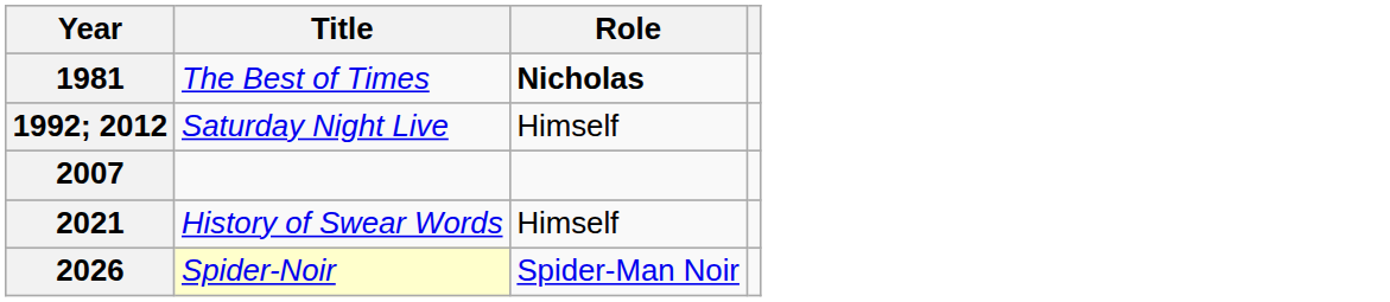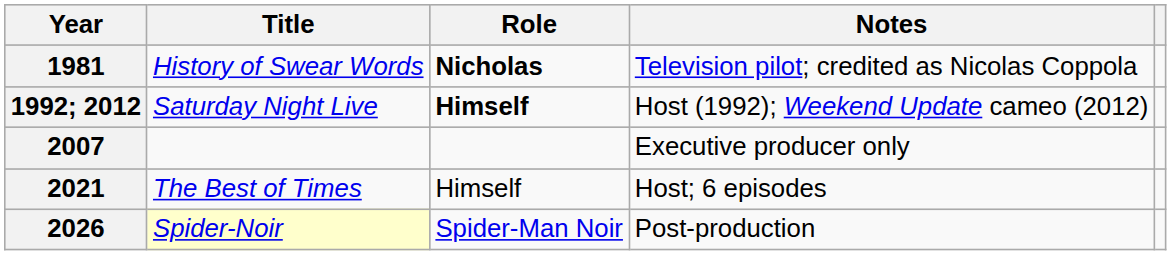+ column: Notes | Television pilot; credited as Nicolas Coppola | Host (1992); Weekend Update cameo (2012) | Executive producer only | Host; 6 episodes | Post-production
1981 | Title: The Best of Times -> History of Swear Words
1992; 2012 | Role: normal -> bold
2021 | Title: History of Swear Words -> The Best of Times
